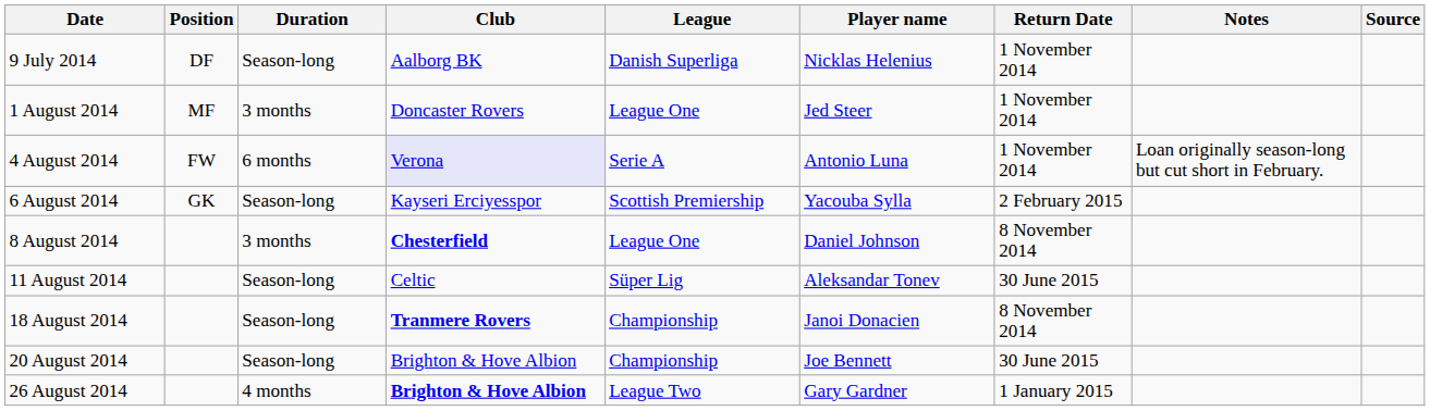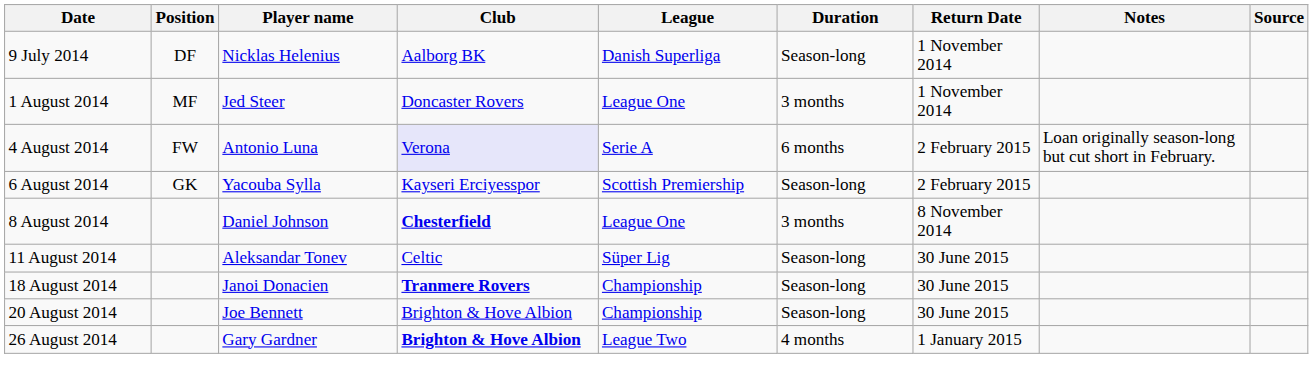columns swapped: Player name <-> Duration
4 August 2014 | Return Date: 1 November 2014 -> 2 February 2015
18 August 2014 | Return Date: 8 November 2014 -> 30 June 2015
